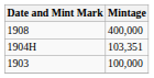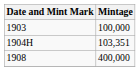rows swapped: 1903 <-> 1908
